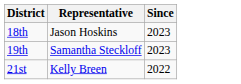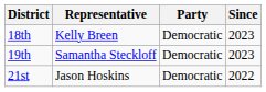+ column: Party | Democratic | Democratic | Democratic
18th | Representative: Jason Hoskins -> Kelly Breen
21st | Representative: Kelly Breen -> Jason Hoskins
